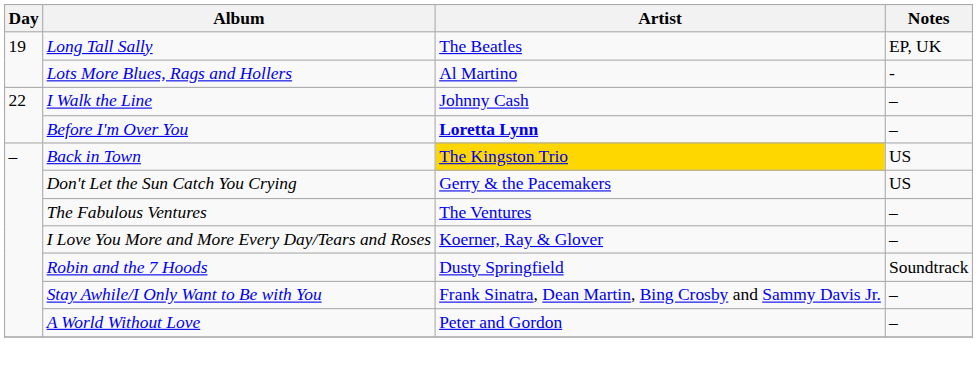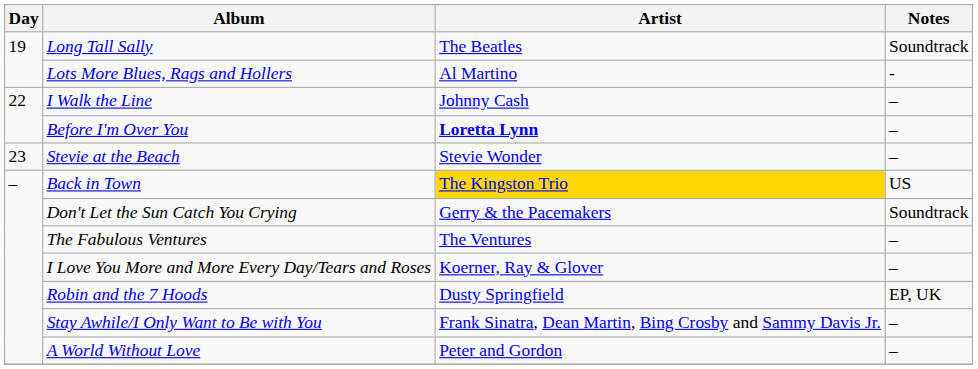Long Tall Sally | Notes: EP, UK -> Soundtrack
+ row: 23 | Stevie at the Beach | Stevie Wonder | –
Don't Let the Sun Catch You Crying | Notes: US -> Soundtrack
Robin and the 7 Hoods | Notes: Soundtrack -> EP, UK
